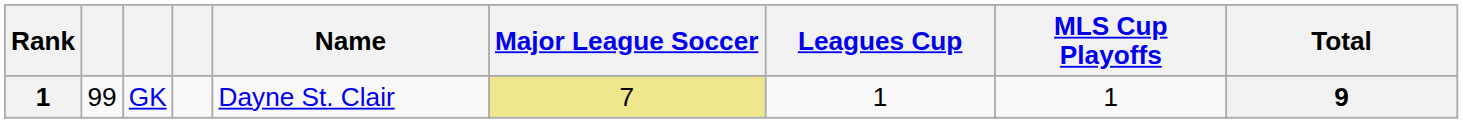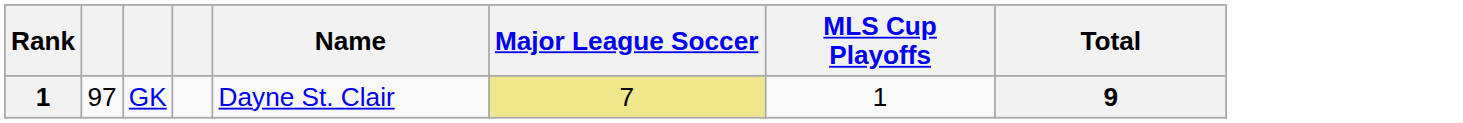- column: Leagues Cup | 1
GK | column 2: 99 -> 97
